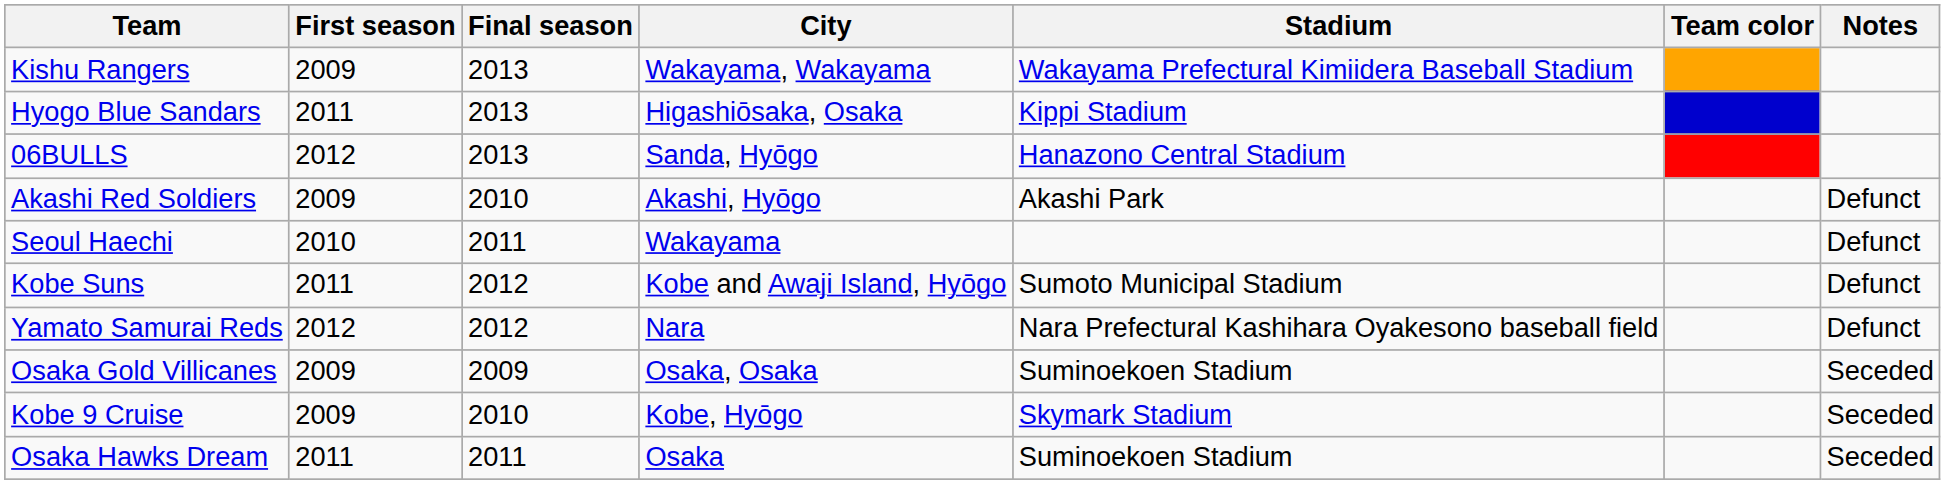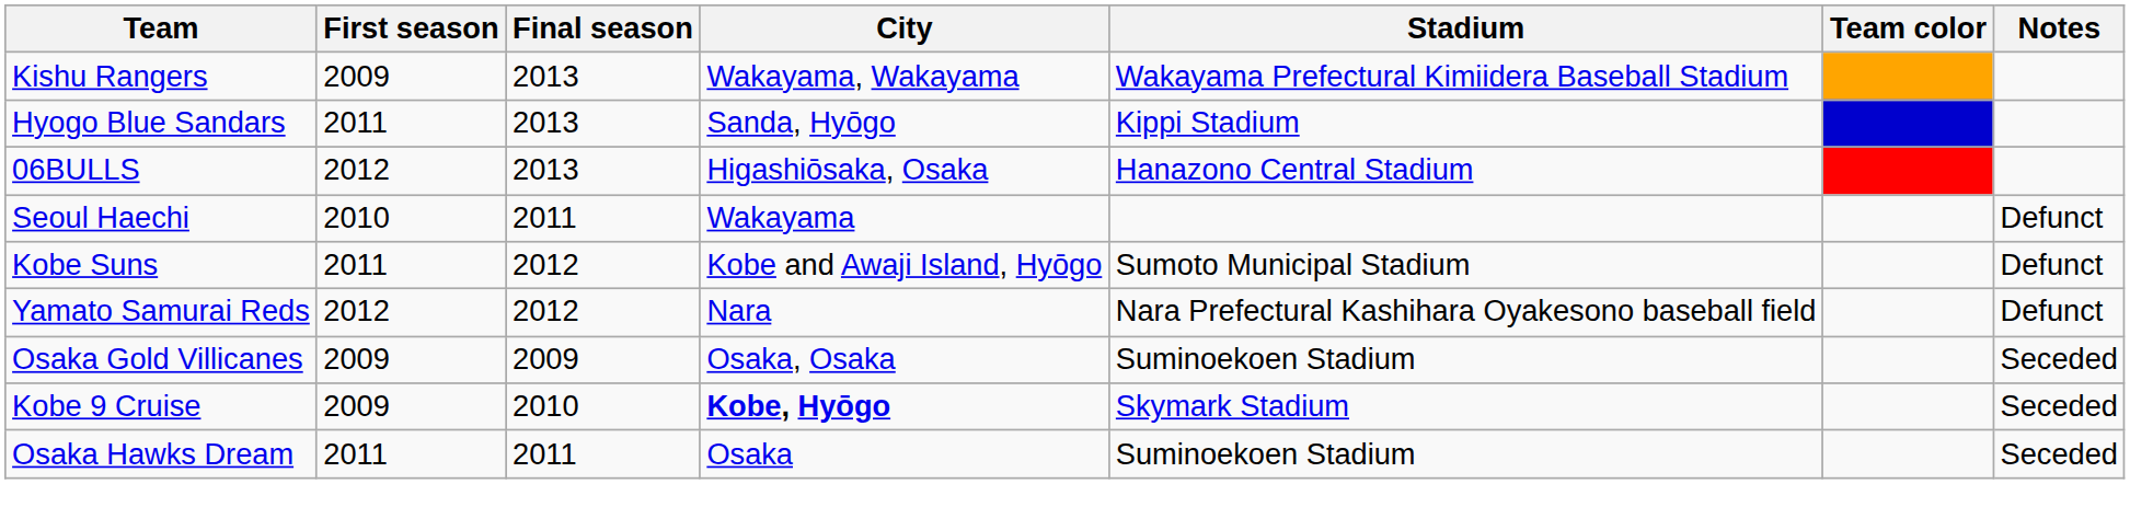Hyogo Blue Sandars | City: Higashiōsaka, Osaka -> Sanda, Hyōgo
06BULLS | City: Sanda, Hyōgo -> Higashiōsaka, Osaka
- row: Akashi Red Soldiers | 2009 | 2010 | Akashi, Hyōgo | Akashi Park | Defunct
Kobe 9 Cruise | City: normal -> bold
